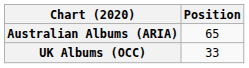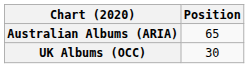UK Albums (OCC) | Position: 33 -> 30
